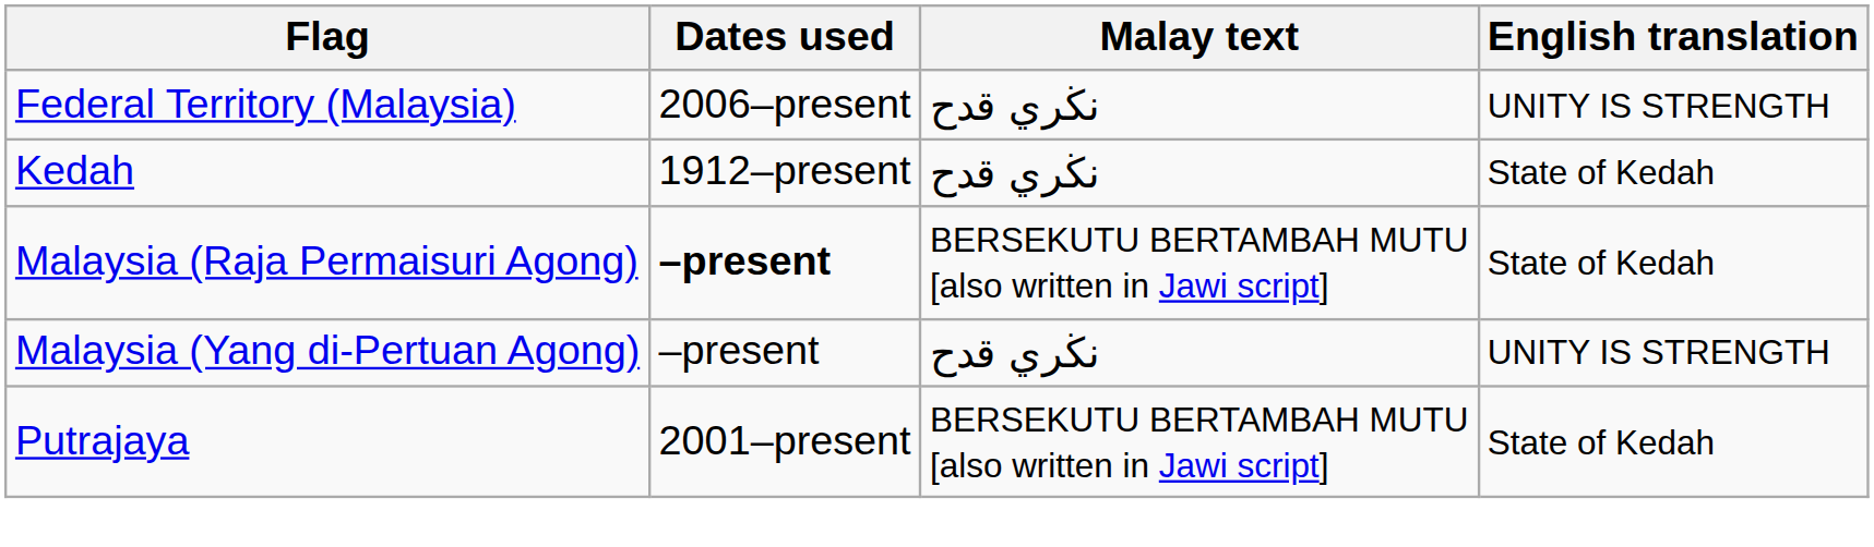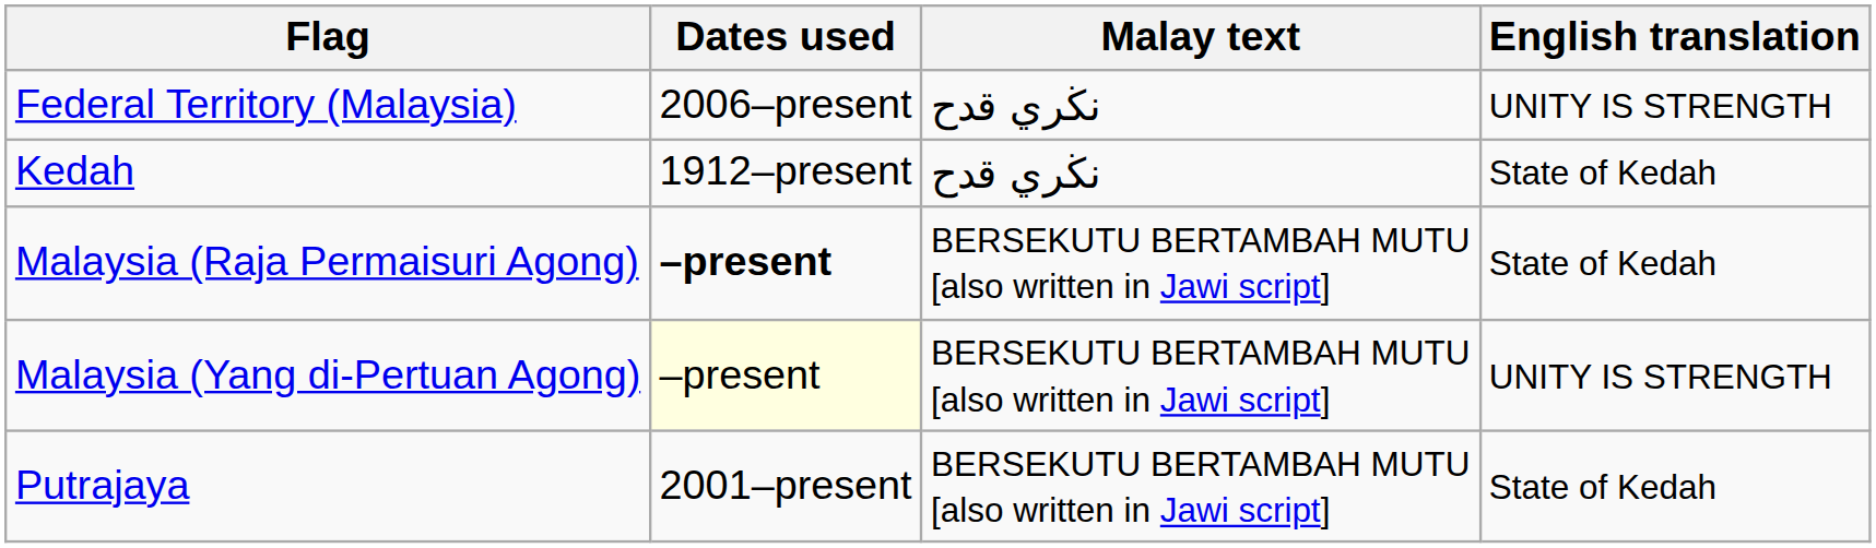Malaysia (Yang di-Pertuan Agong) | Dates used: no background -> lightyellow background
Malaysia (Yang di-Pertuan Agong) | Malay text: نڬري قدح -> BERSEKUTU BERTAMBAH MUTU [also written in Jawi script]
